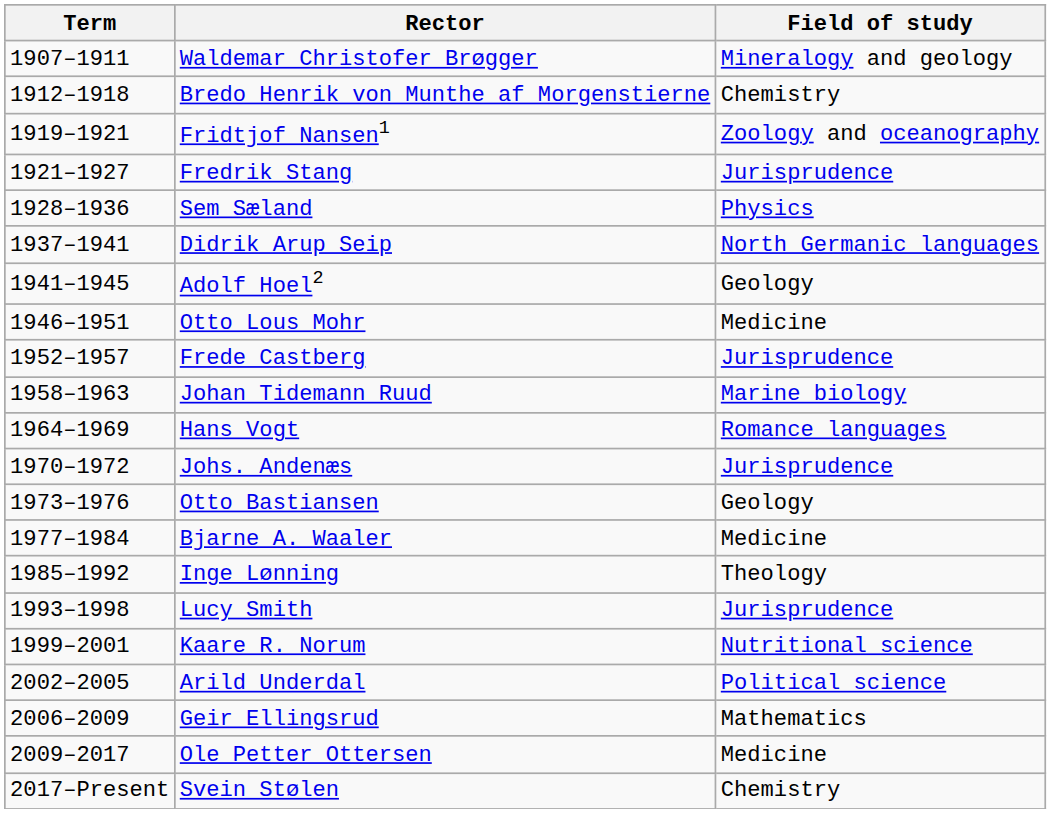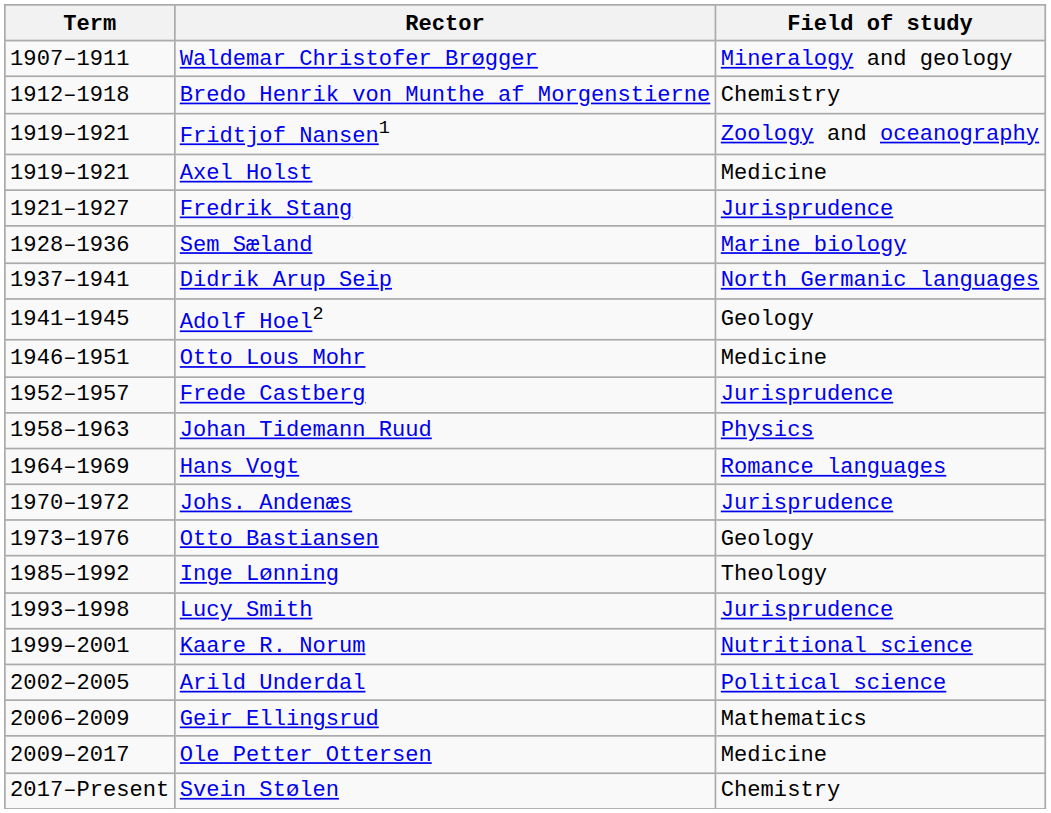+ row: 1919–1921 | Axel Holst | Medicine
Sem Sæland | Field of study: Physics -> Marine biology
Johan Tidemann Ruud | Field of study: Marine biology -> Physics
- row: 1977–1984 | Bjarne A. Waaler | Medicine
